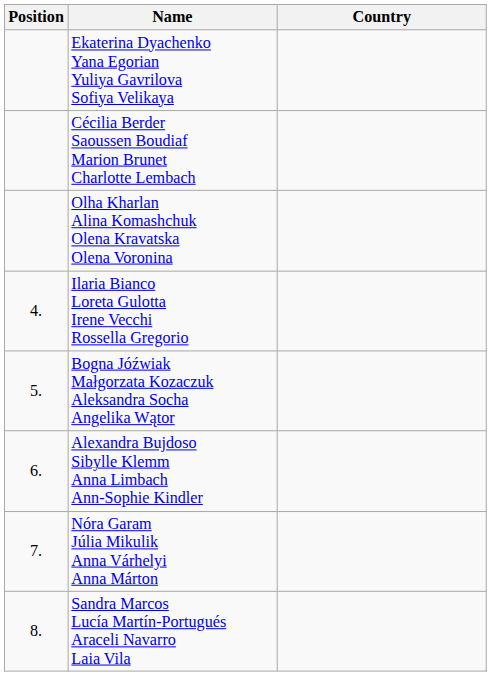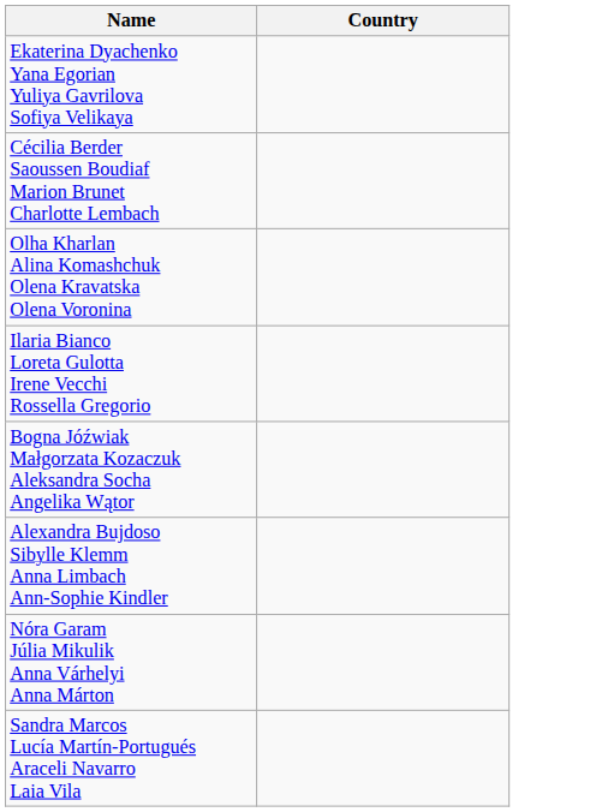- column: Position | 4. | 5. | 6. | 7. | 8.
